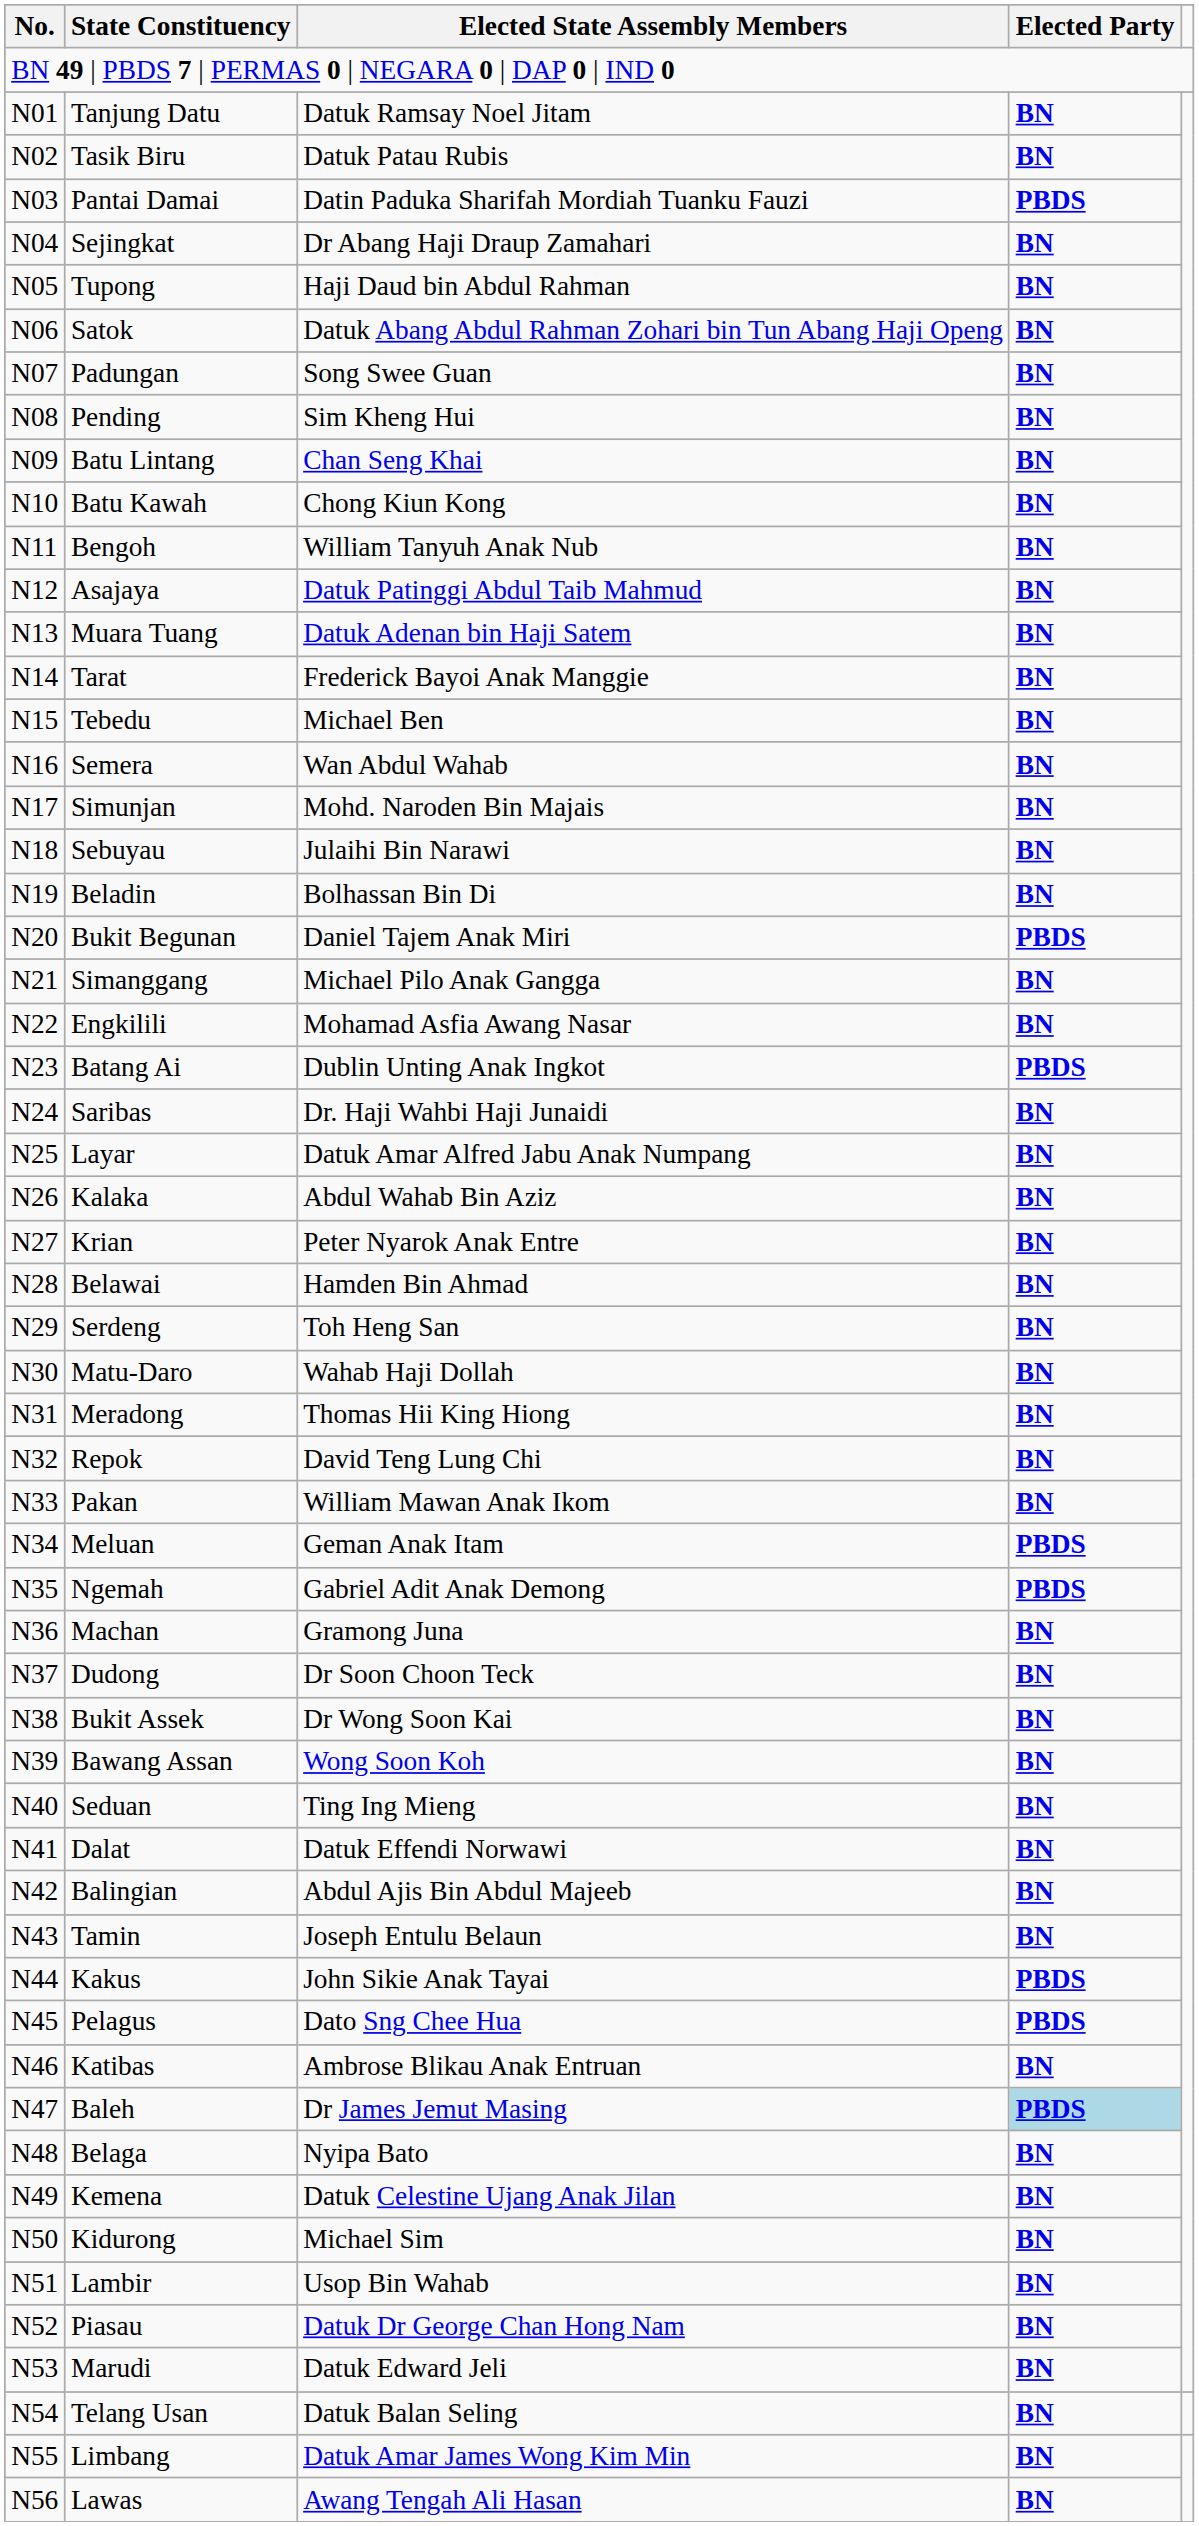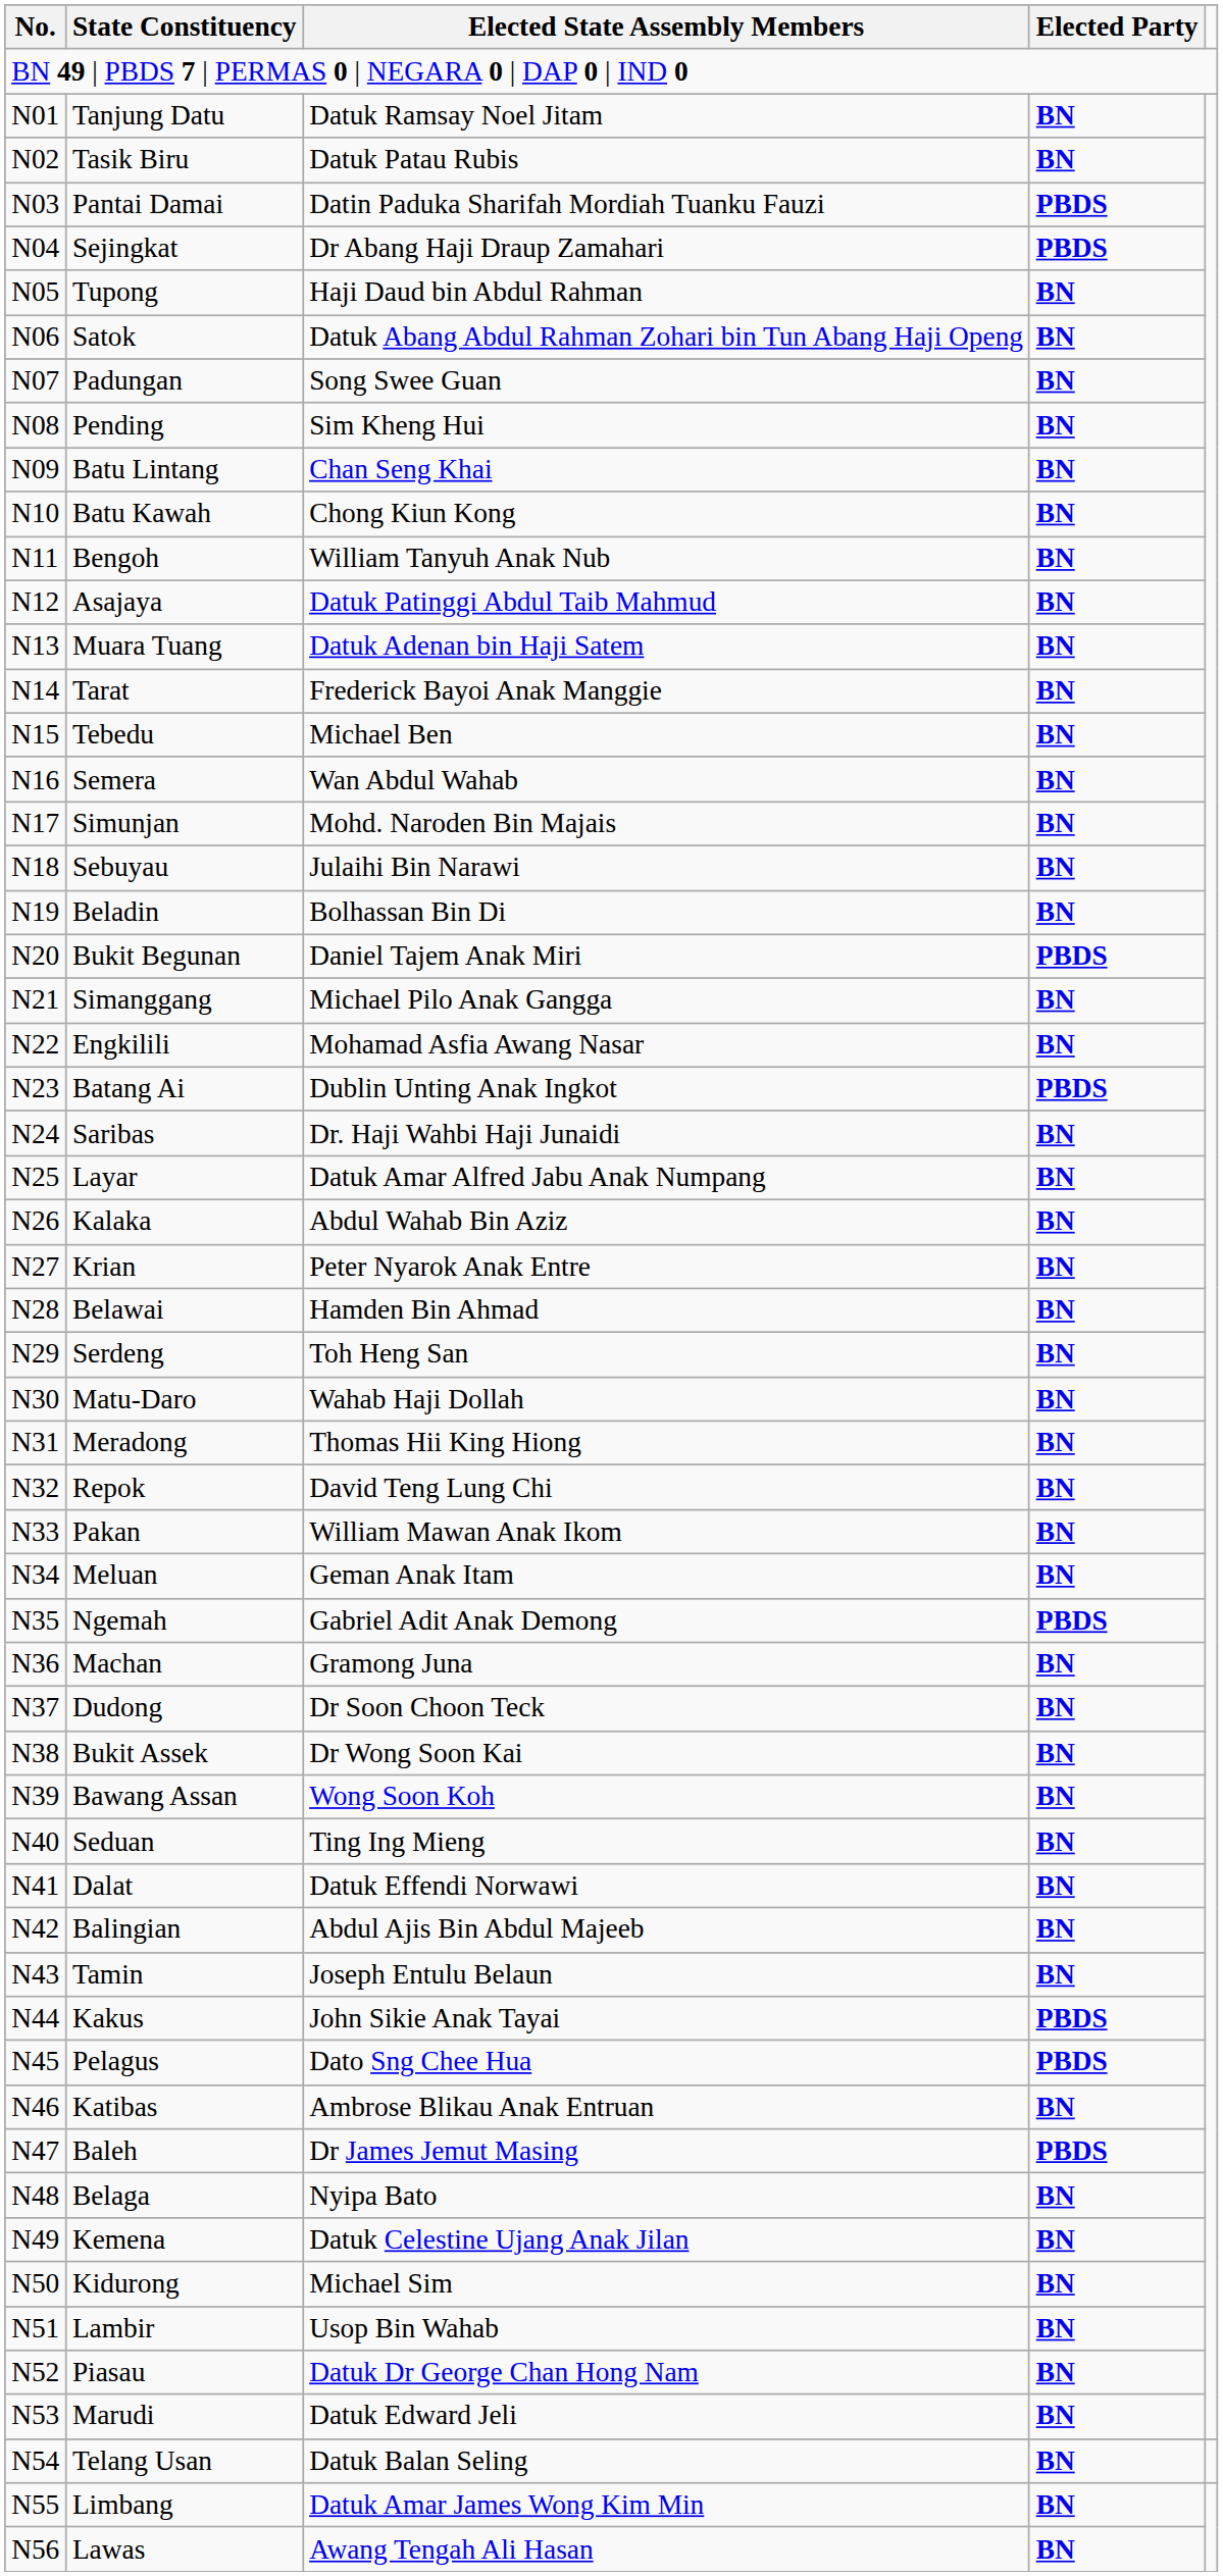Sejingkat | Elected Party: BN -> PBDS
Meluan | Elected Party: PBDS -> BN
Baleh | Elected Party: lightblue background -> no background
